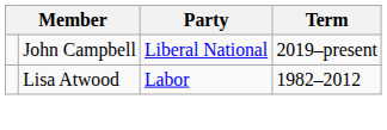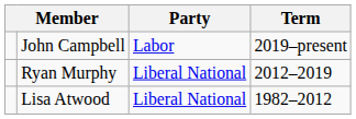John Campbell | Party: Liberal National -> Labor
+ row: Ryan Murphy | Liberal National | 2012–2019
Lisa Atwood | Party: Labor -> Liberal National
